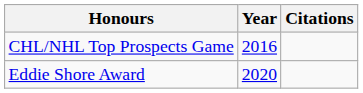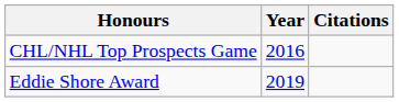Eddie Shore Award | Year: 2020 -> 2019
